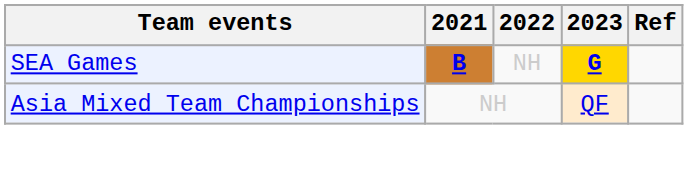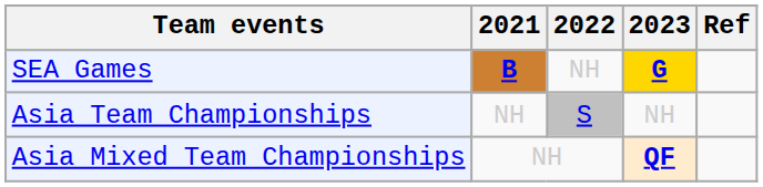+ row: Asia Team Championships | NH | S | NH
Asia Mixed Team Championships | 2023: normal -> bold
